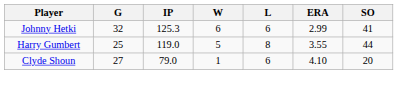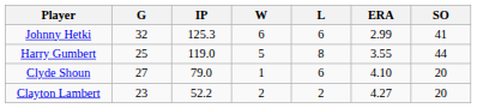+ row: Clayton Lambert | 23 | 52.2 | 2 | 2 | 4.27 | 20
